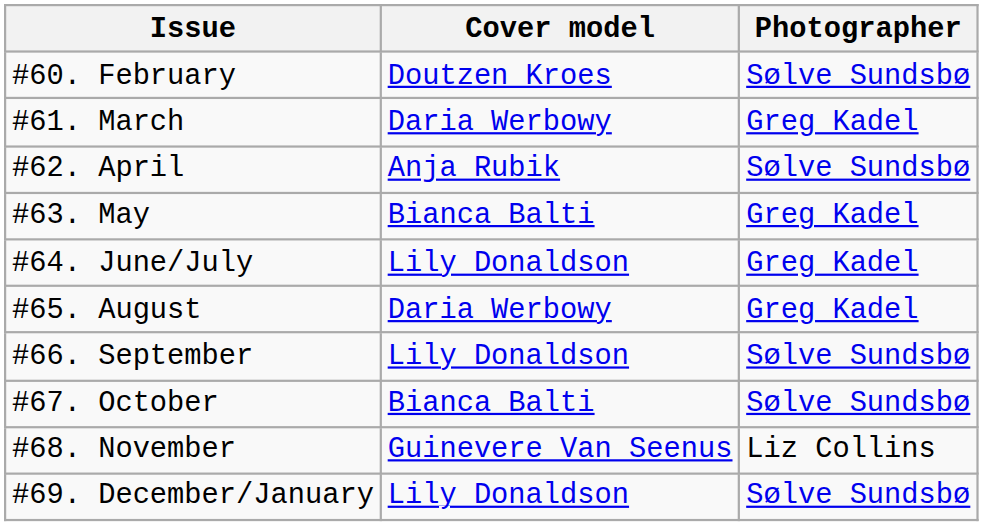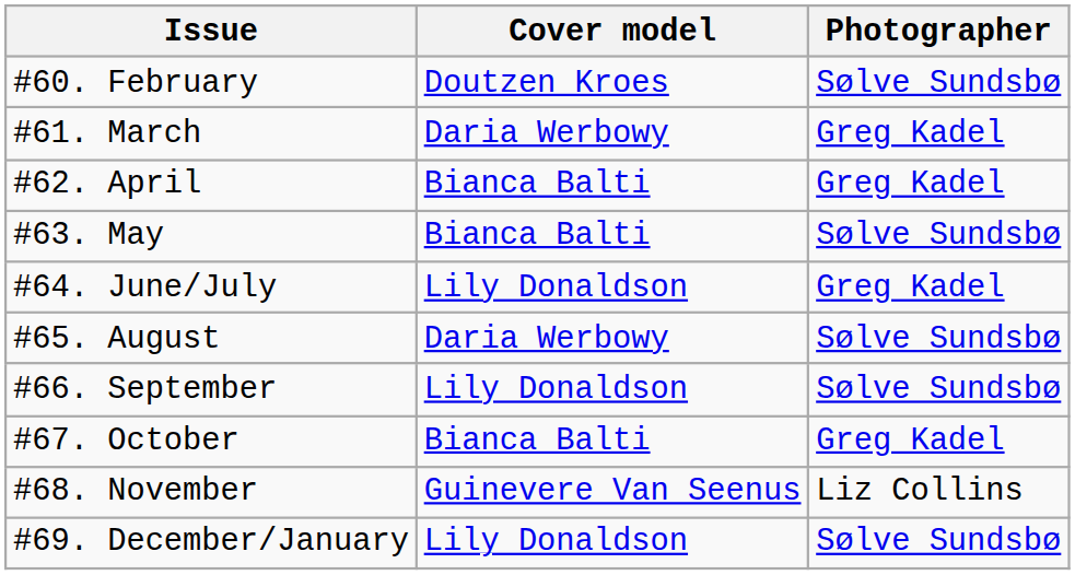#62. April | Cover model: Anja Rubik -> Bianca Balti
#62. April | Photographer: Sølve Sundsbø -> Greg Kadel
#63. May | Photographer: Greg Kadel -> Sølve Sundsbø
#65. August | Photographer: Greg Kadel -> Sølve Sundsbø
#67. October | Photographer: Sølve Sundsbø -> Greg Kadel
